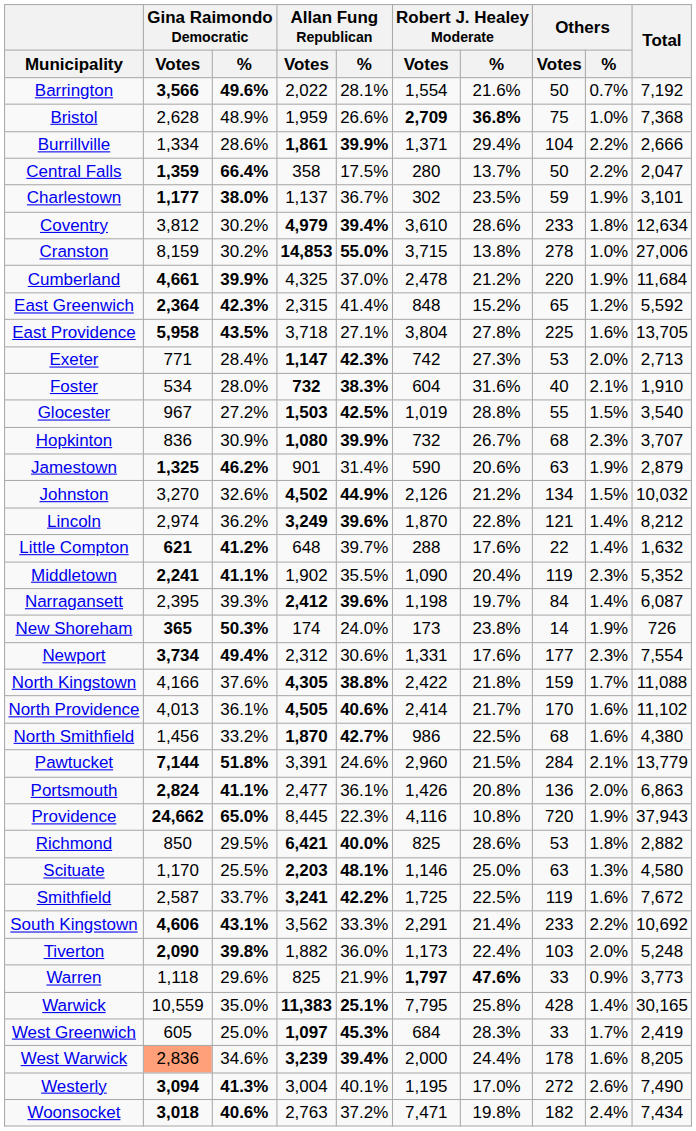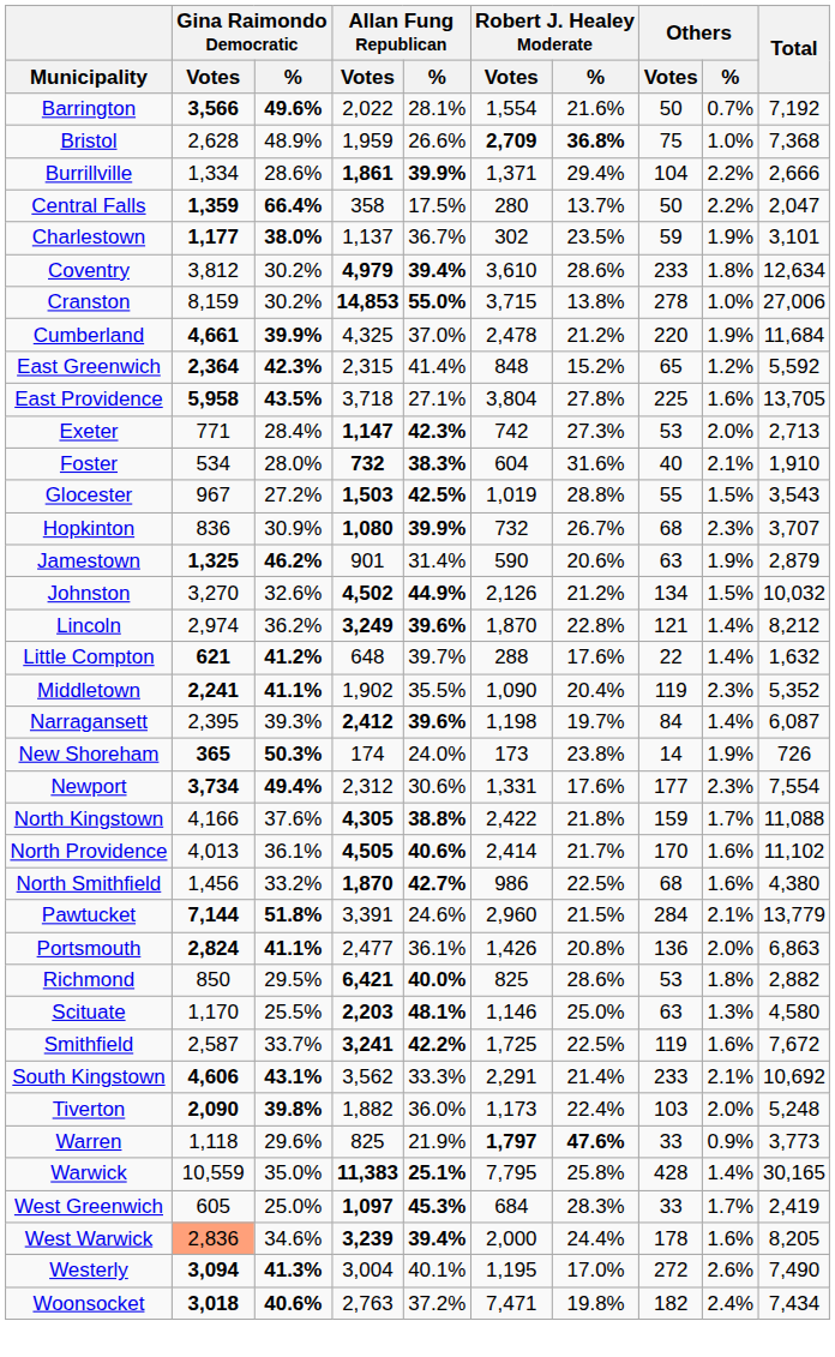Glocester | Total: 3,540 -> 3,543
- row: Providence | 24,662 | 65.0% | 8,445 | 22.3% | 4,116 | 10.8% | 720 | 1.9% | 37,943
South Kingstown | Others / %: 2.2% -> 2.1%
